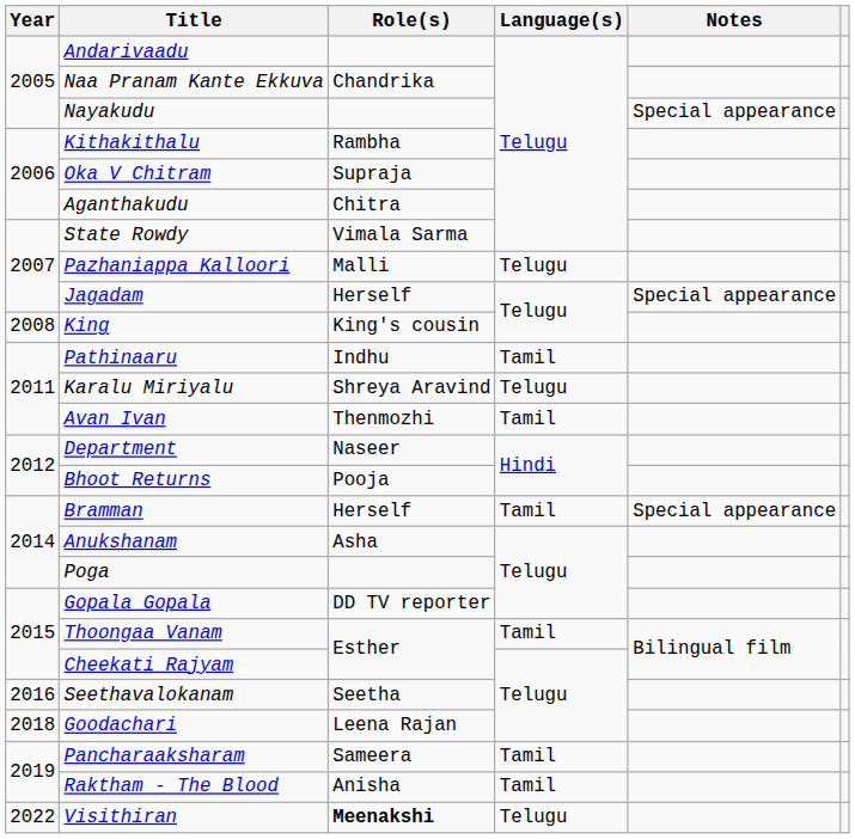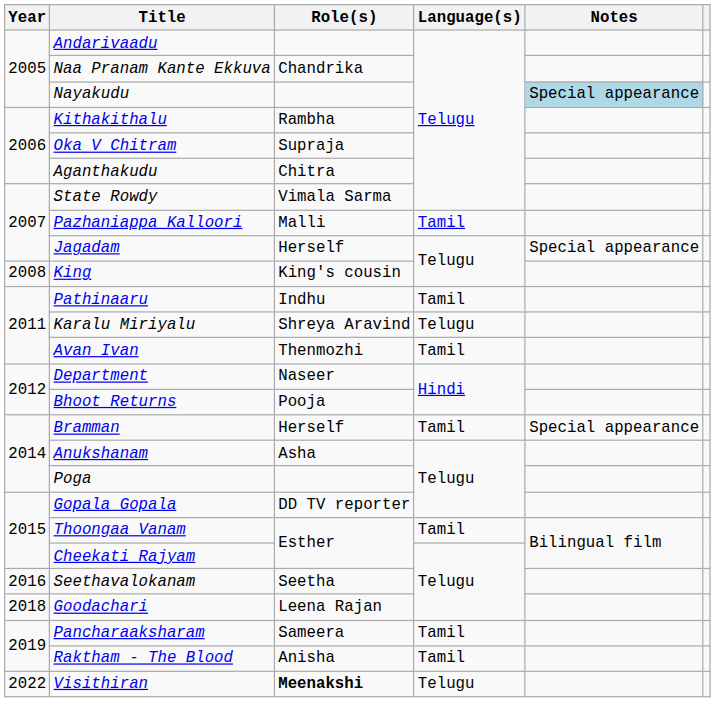Nayakudu | Notes: no background -> lightblue background
Pazhaniappa Kalloori | Language(s): Telugu -> Tamil
